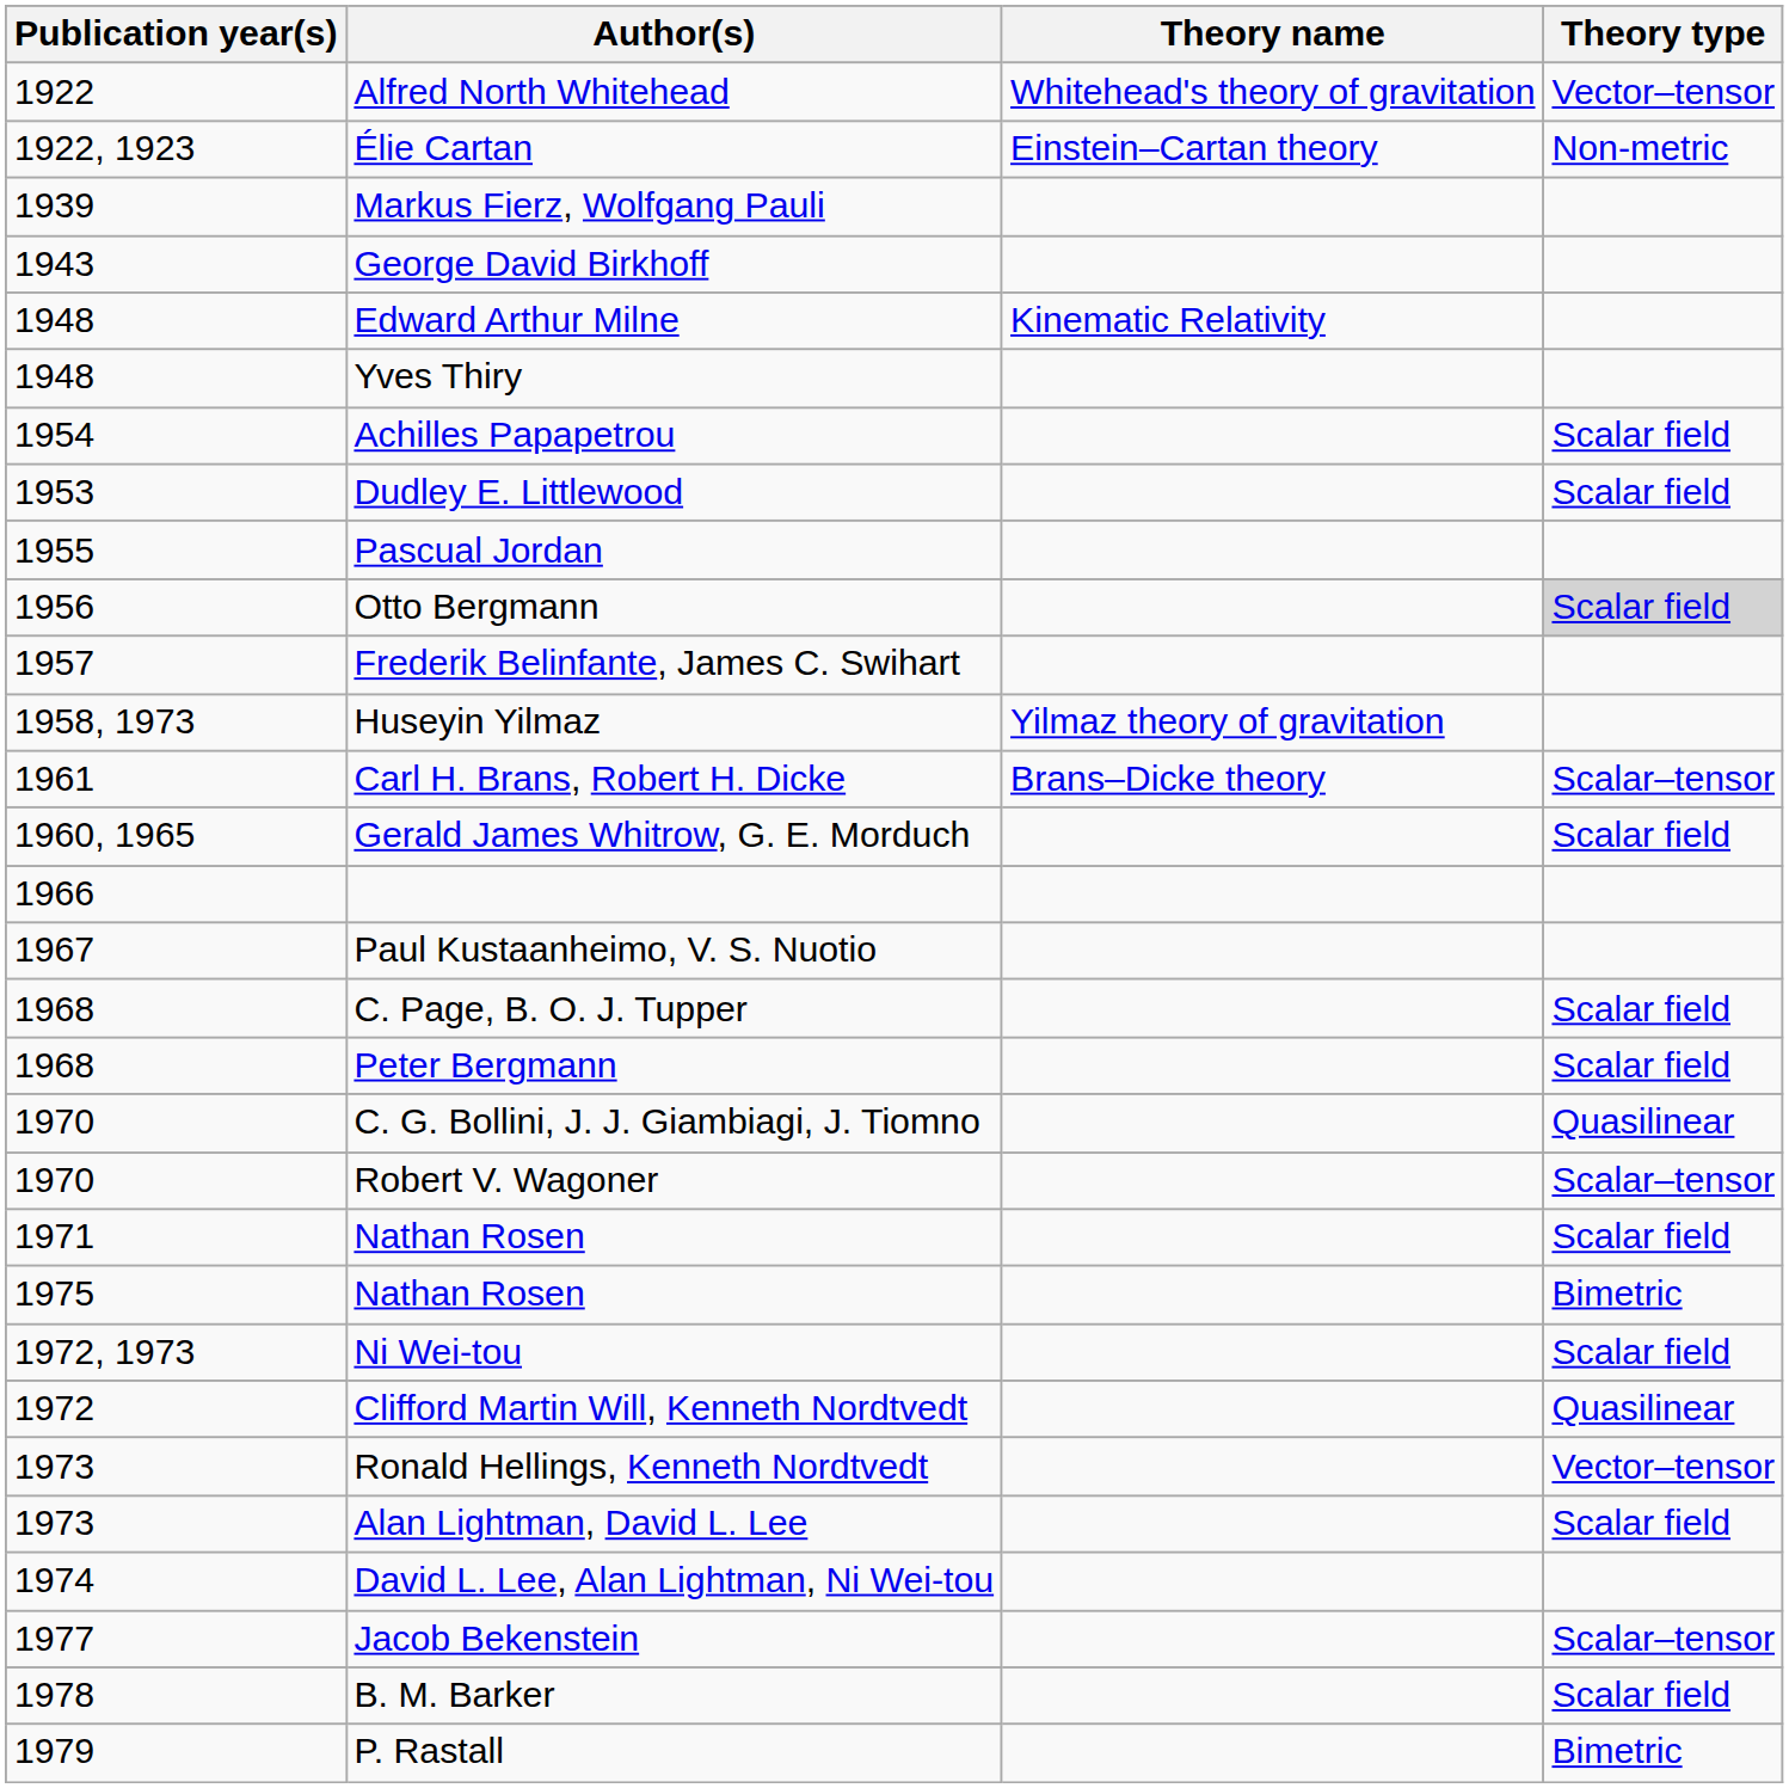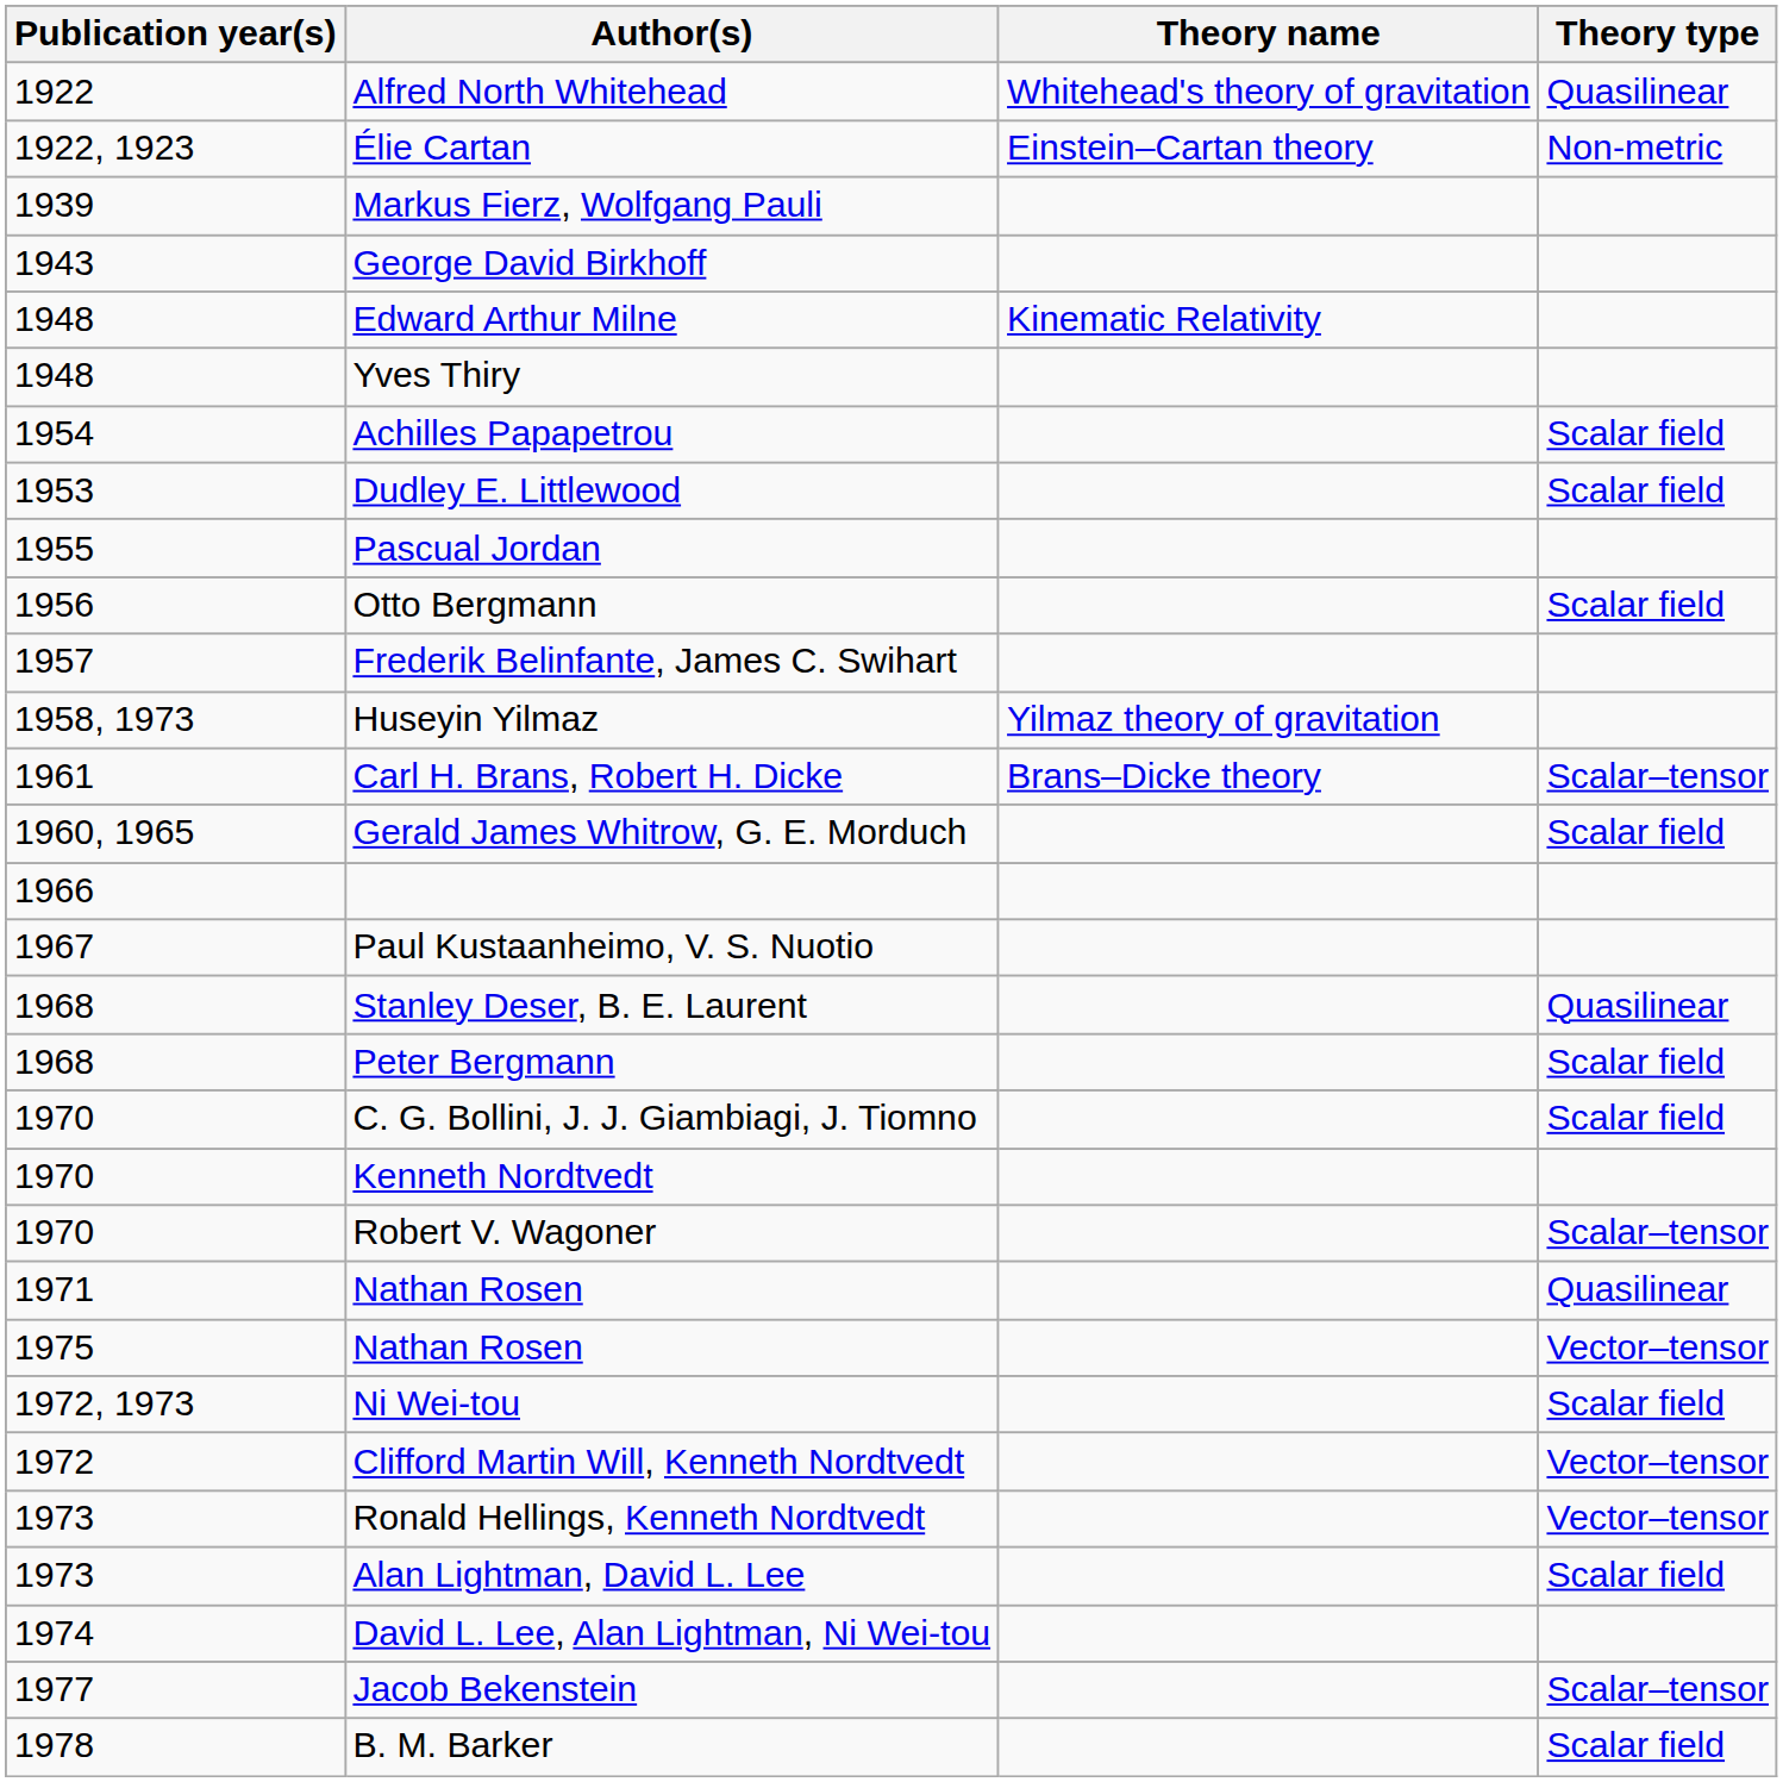Alfred North Whitehead | Theory type: Vector–tensor -> Quasilinear
Otto Bergmann | Theory type: lightgrey background -> no background
+ row: 1968 | Stanley Deser, B. E. Laurent | Quasilinear
- row: 1968 | C. Page, B. O. J. Tupper | Scalar field
C. G. Bollini, J. J. Giambiagi, J. Tiomno | Theory type: Quasilinear -> Scalar field
+ row: 1970 | Kenneth Nordtvedt
1971 / Nathan Rosen | Theory type: Scalar field -> Quasilinear
1975 / Nathan Rosen | Theory type: Bimetric -> Vector–tensor
Clifford Martin Will, Kenneth Nordtvedt | Theory type: Quasilinear -> Vector–tensor
- row: 1979 | P. Rastall | Bimetric
